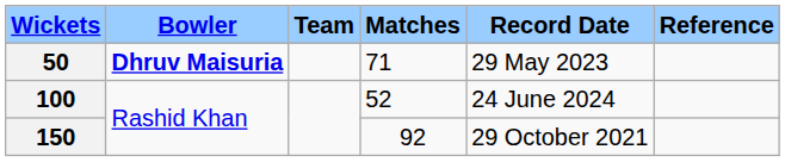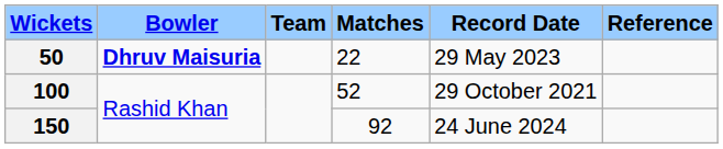50 | Matches: 71 -> 22
100 | Record Date: 24 June 2024 -> 29 October 2021
150 | Record Date: 29 October 2021 -> 24 June 2024
